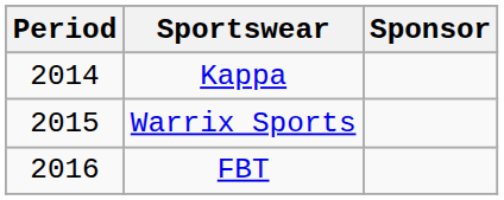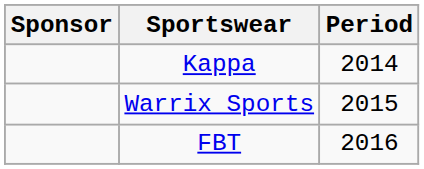columns swapped: Period <-> Sponsor
